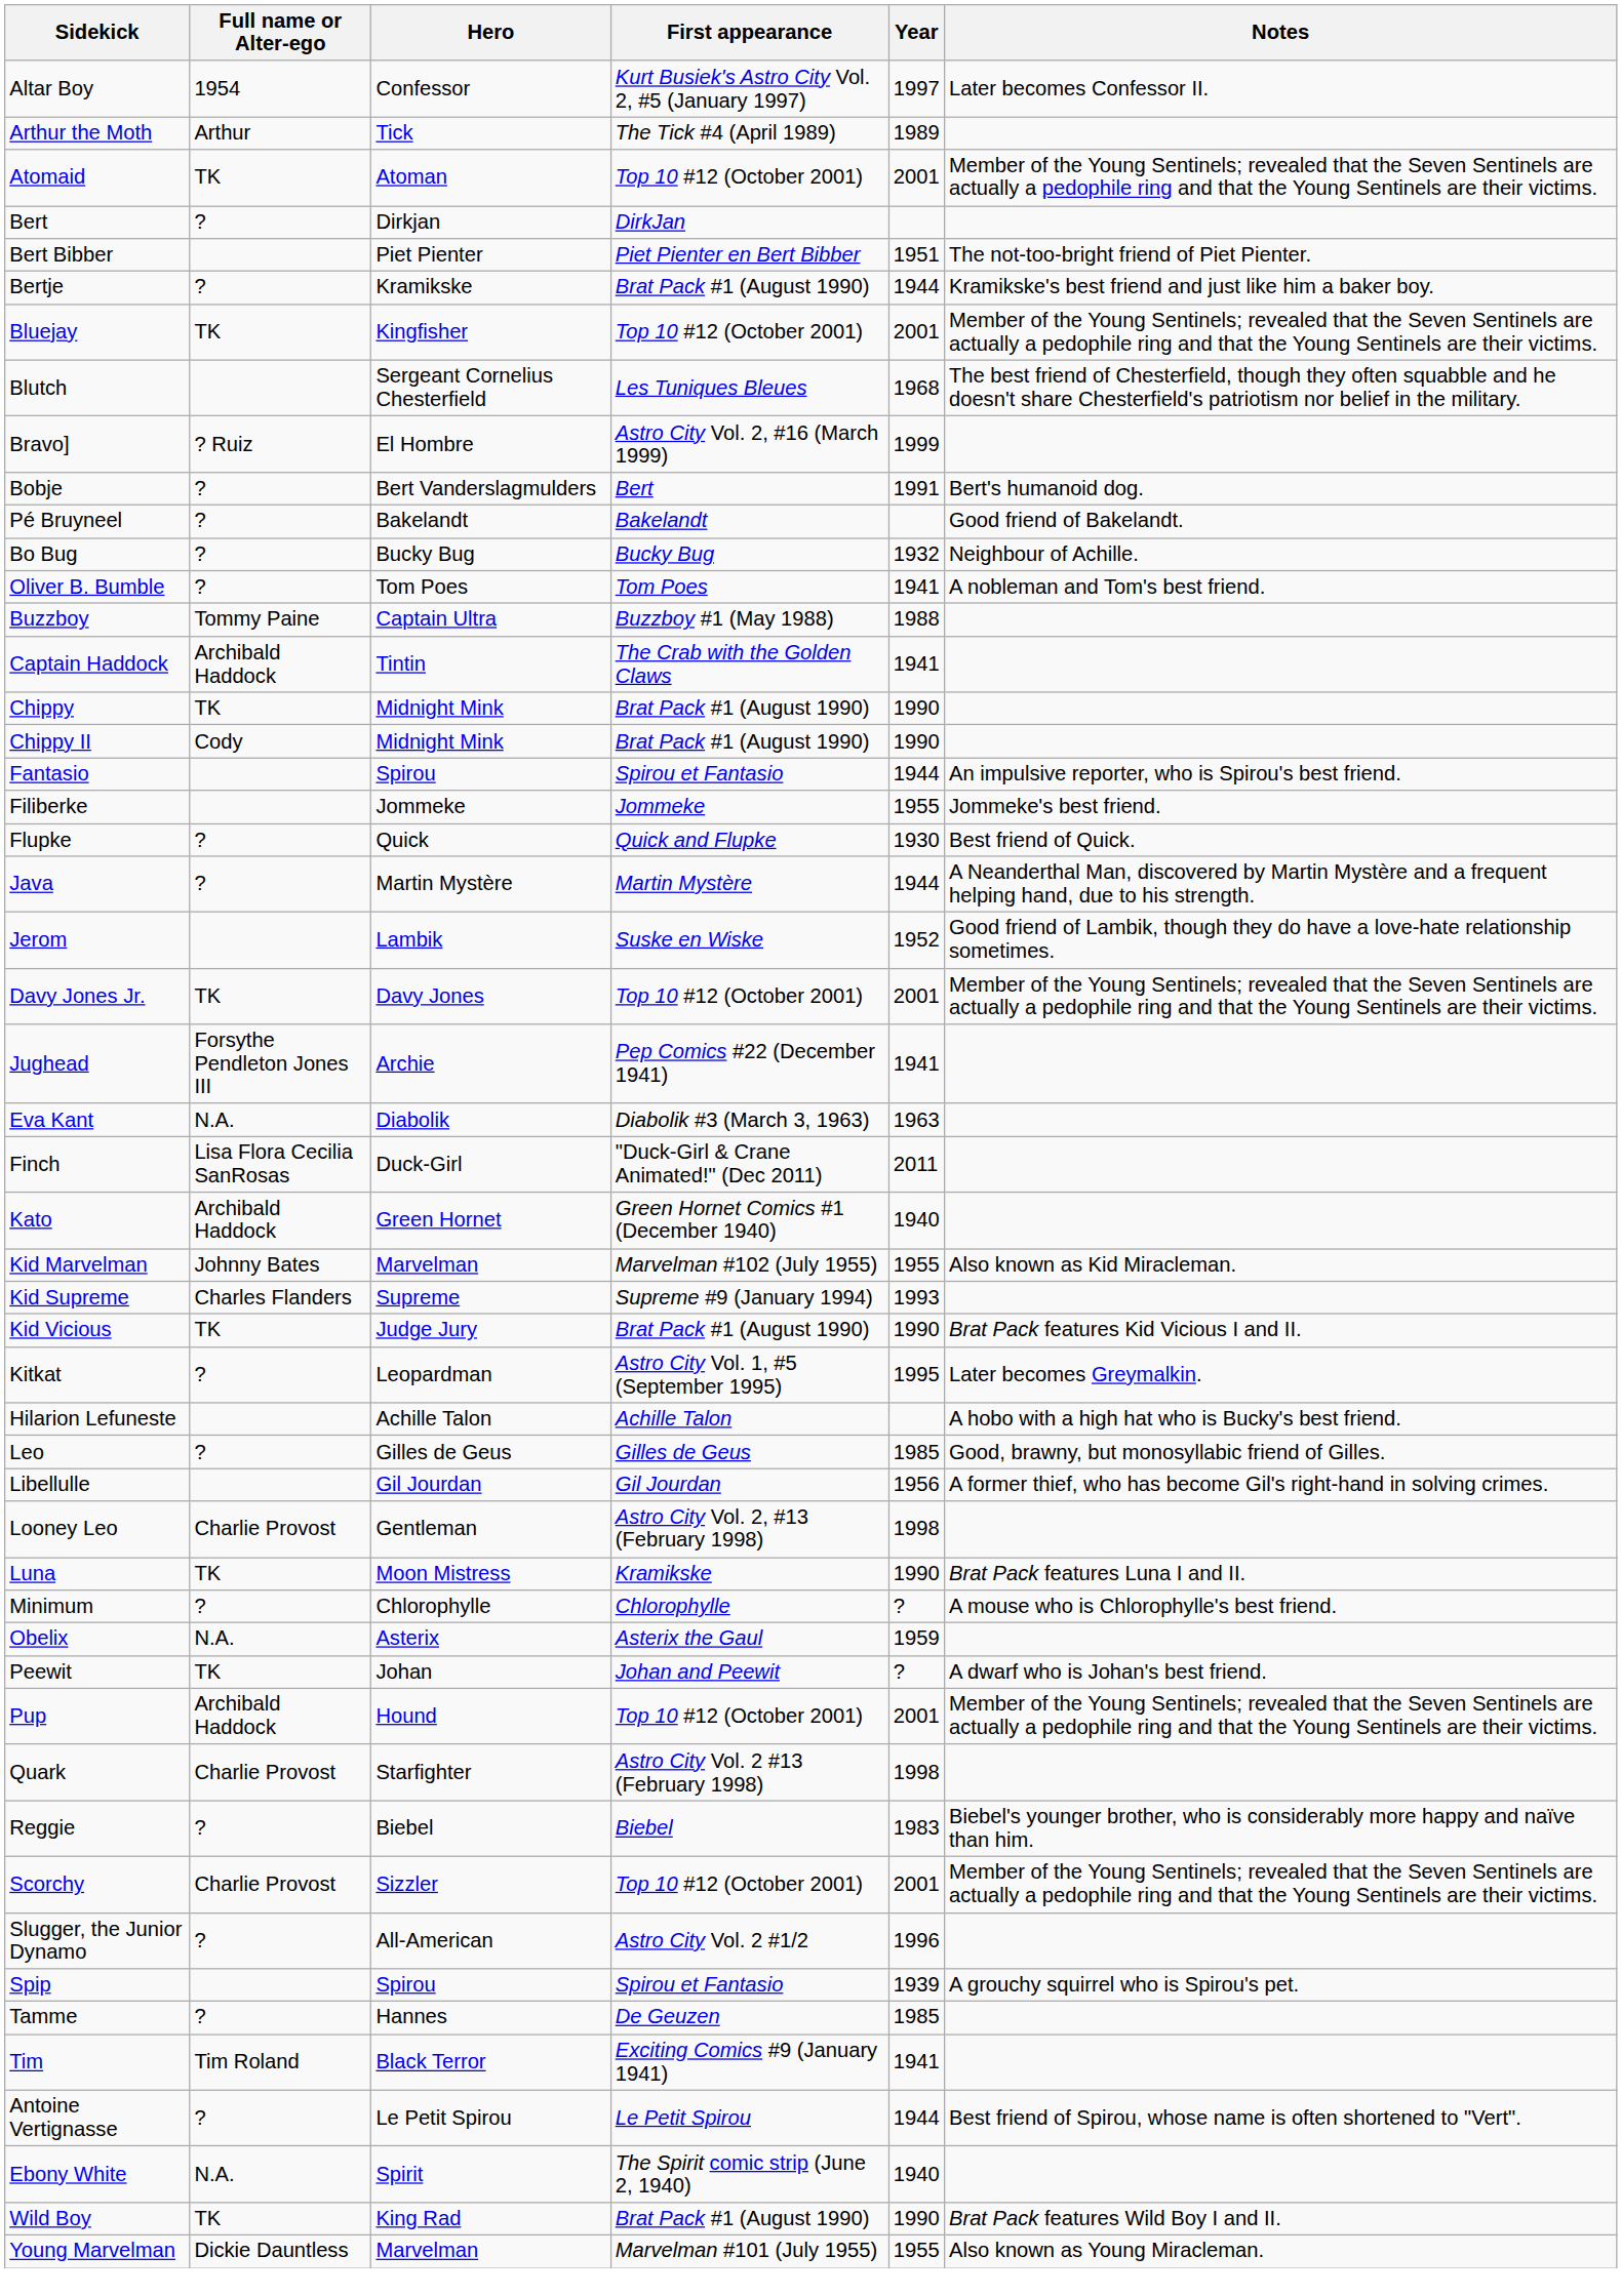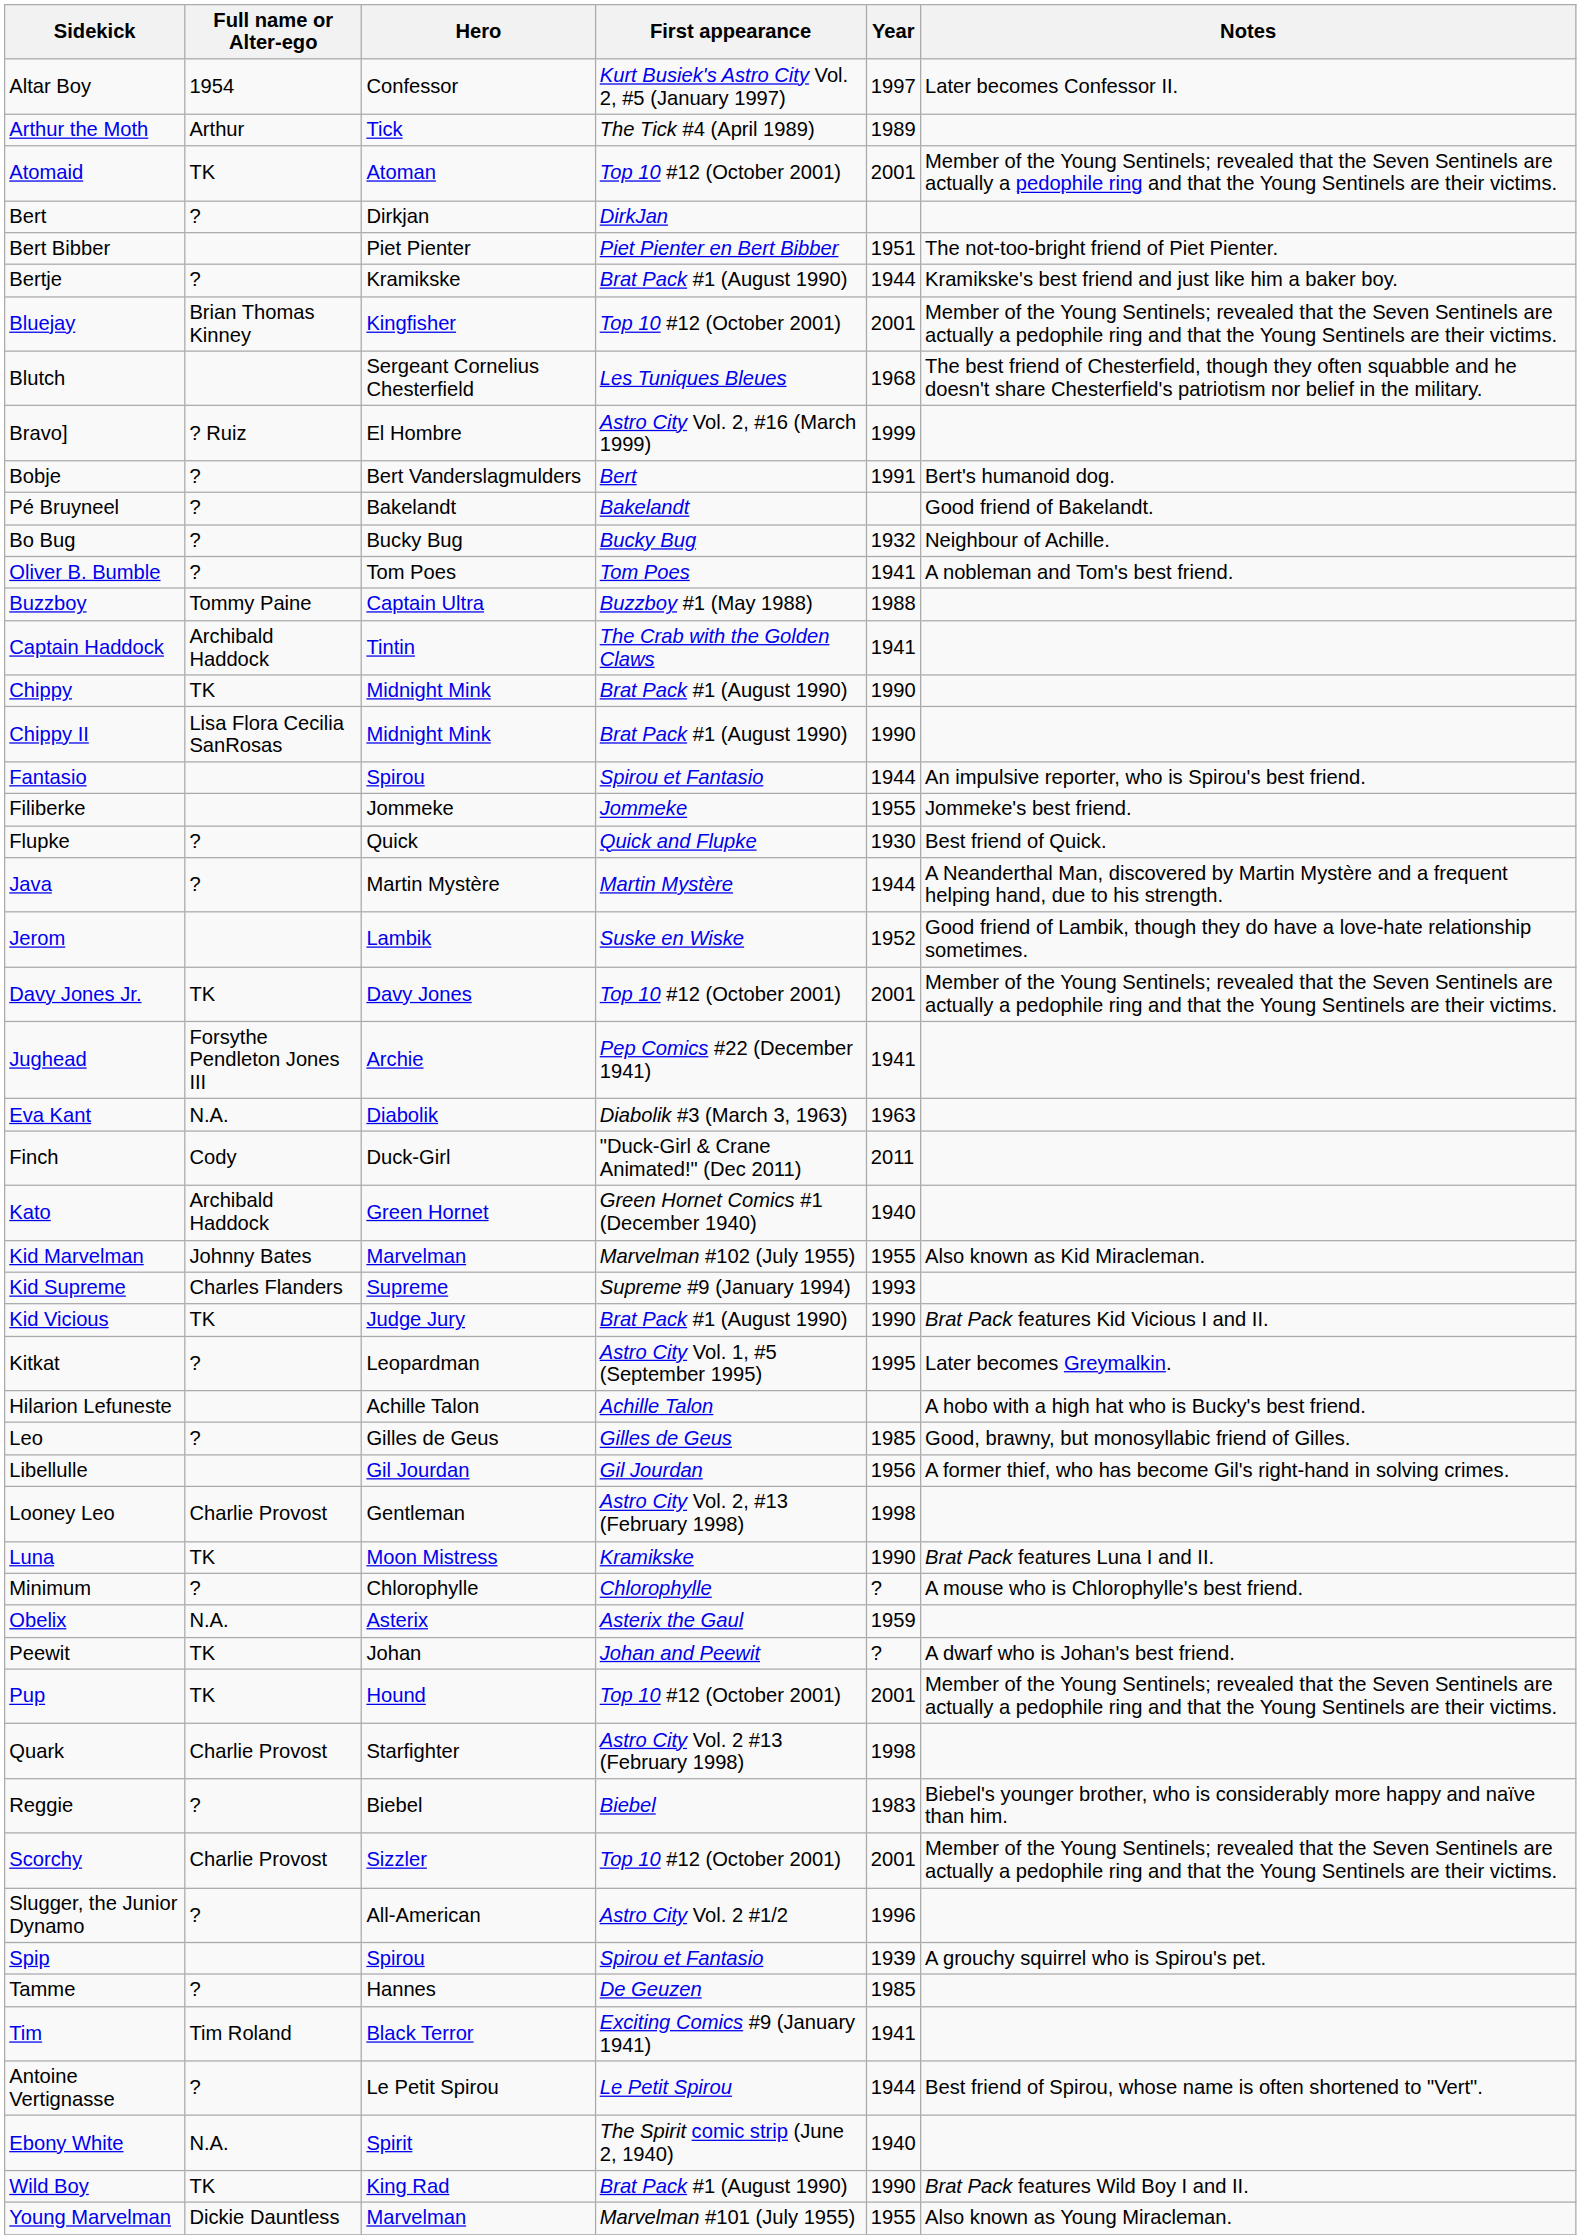Bluejay | Full name or Alter-ego: TK -> Brian Thomas Kinney
Chippy II | Full name or Alter-ego: Cody -> Lisa Flora Cecilia SanRosas
Finch | Full name or Alter-ego: Lisa Flora Cecilia SanRosas -> Cody
Pup | Full name or Alter-ego: Archibald Haddock -> TK
